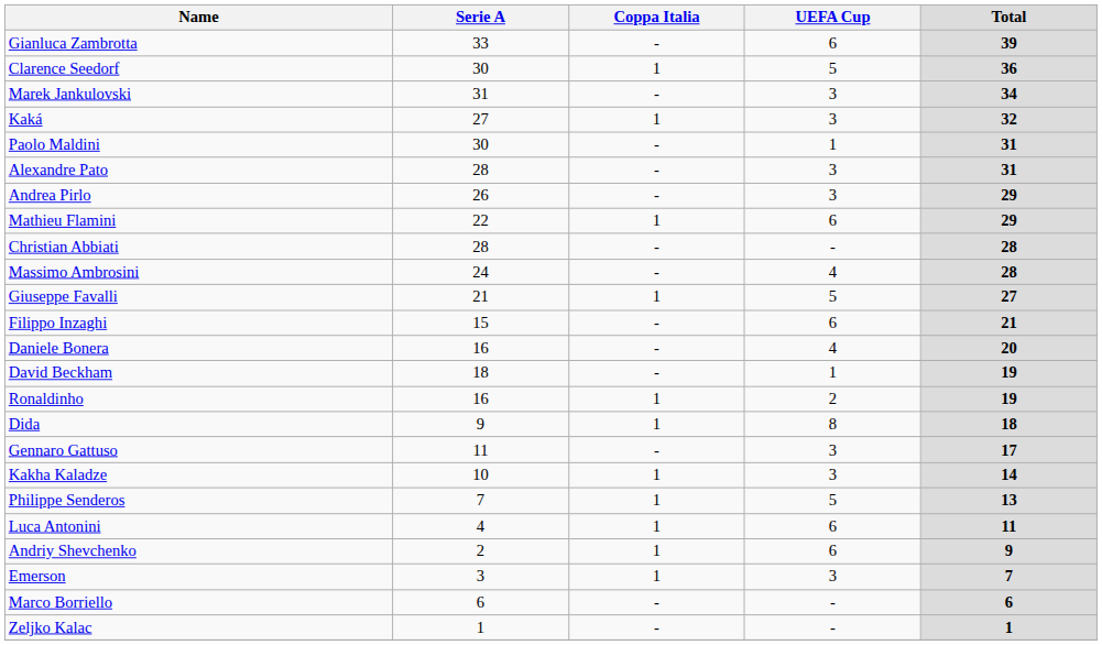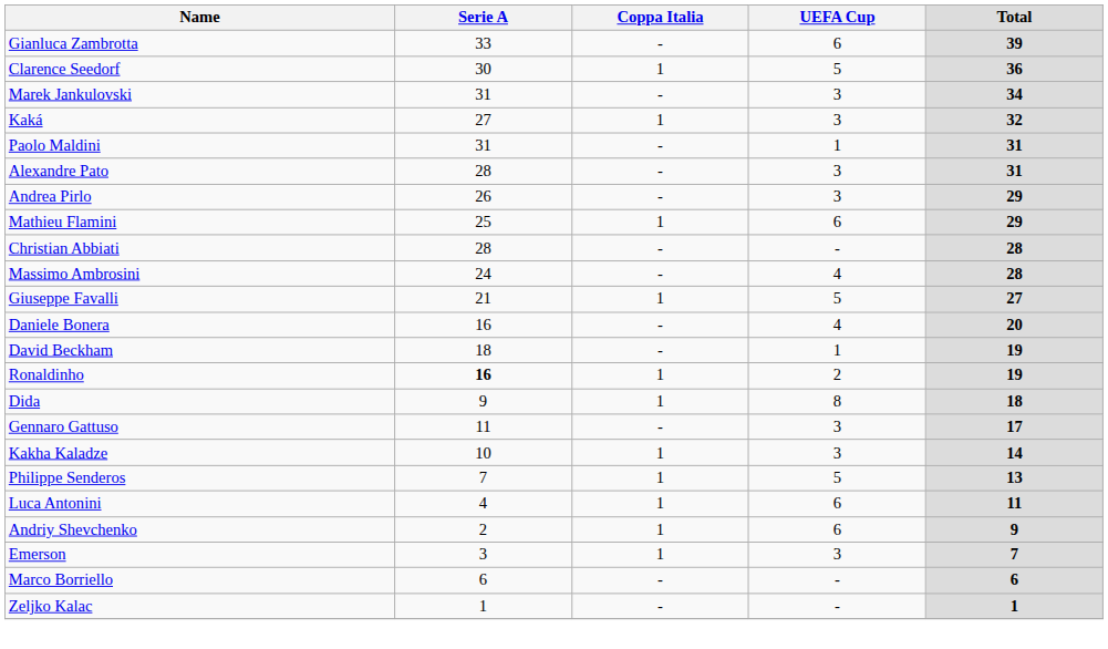Paolo Maldini | Serie A: 30 -> 31
Mathieu Flamini | Serie A: 22 -> 25
- row: Filippo Inzaghi | 15 | - | 6 | 21
Ronaldinho | Serie A: normal -> bold
